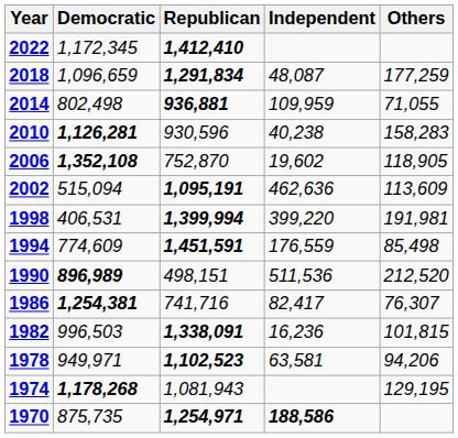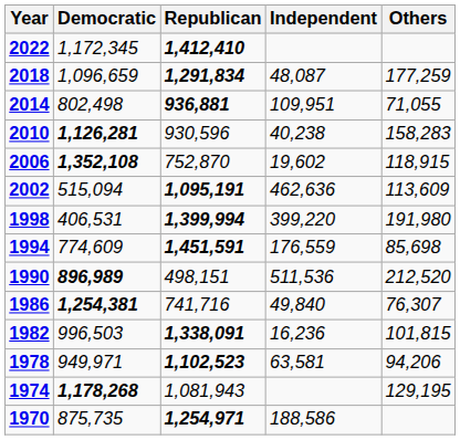2014 | Independent: 109,959 -> 109,951
2006 | Others: 118,905 -> 118,915
1998 | Others: 191,981 -> 191,980
1994 | Others: 85,498 -> 85,698
1986 | Independent: 82,417 -> 49,840
1970 | Independent: bold -> normal
